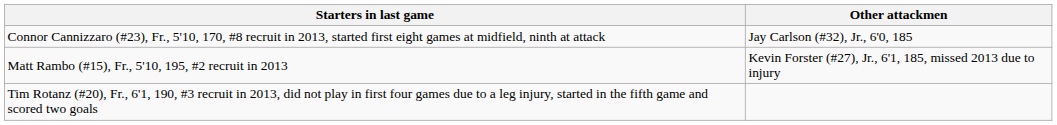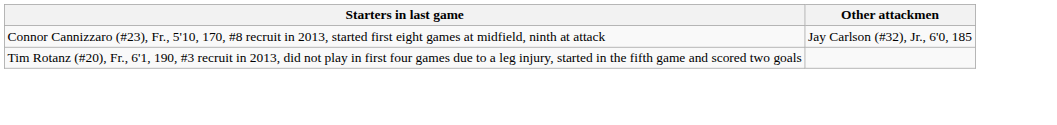- row: Matt Rambo (#15), Fr., 5'10, 195, #2 recruit in 2013 | Kevin Forster (#27), Jr., 6'1, 185, missed 2013 due to injury
